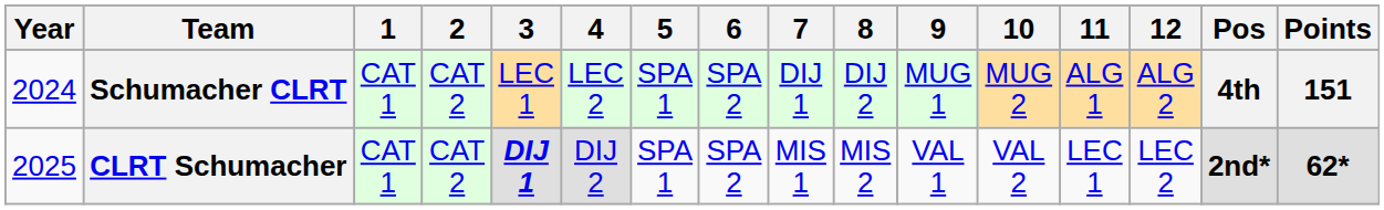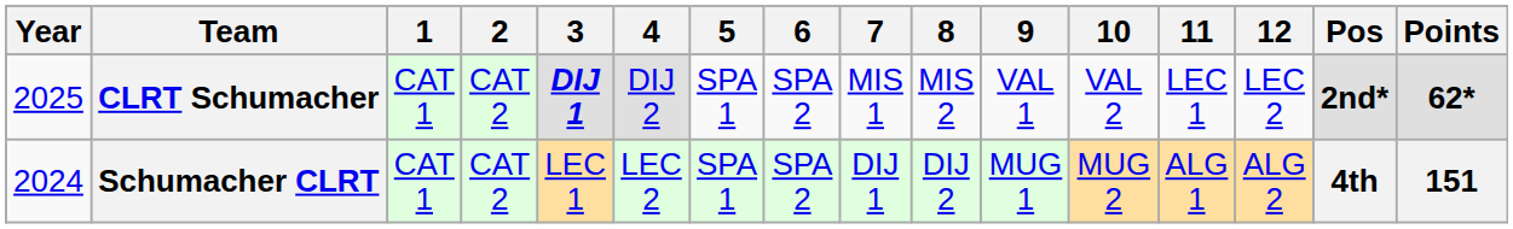rows swapped: Schumacher CLRT <-> CLRT Schumacher
